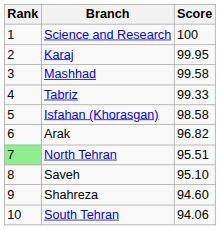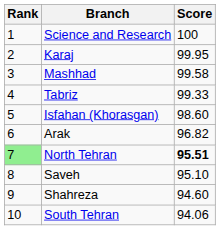Isfahan (Khorasgan) | Score: 98.58 -> 98.60
North Tehran | Score: normal -> bold
